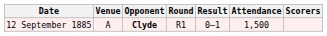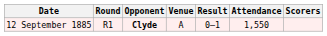columns swapped: Round <-> Venue
12 September 1885 | Attendance: 1,500 -> 1,550
